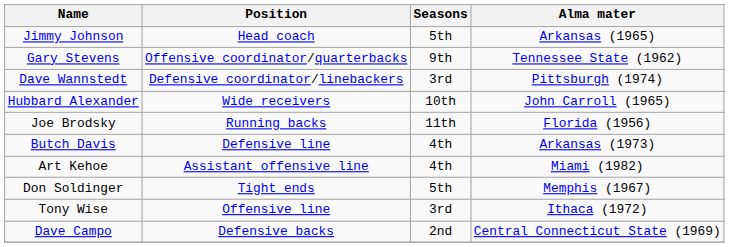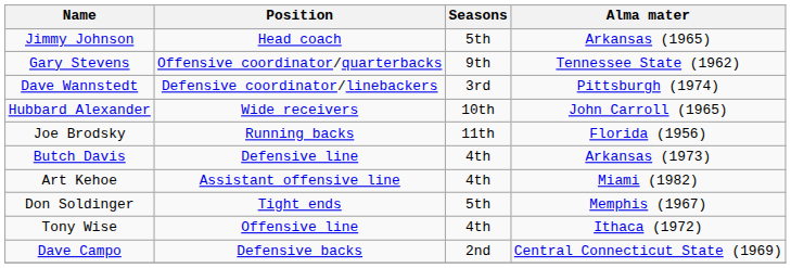Tony Wise | Seasons: 3rd -> 4th
